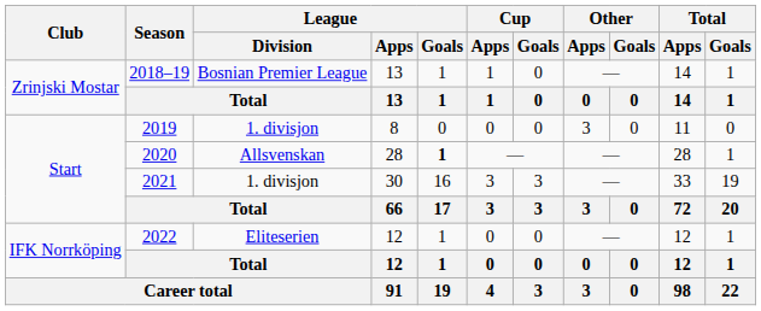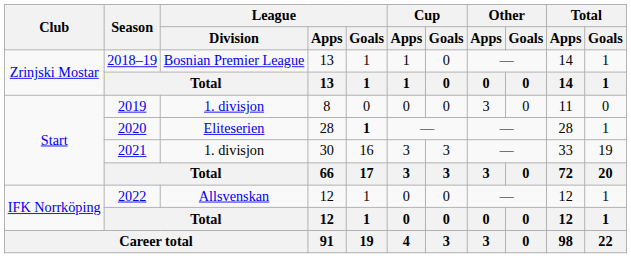2020 | League / Division: Allsvenskan -> Eliteserien
2022 | League / Division: Eliteserien -> Allsvenskan
